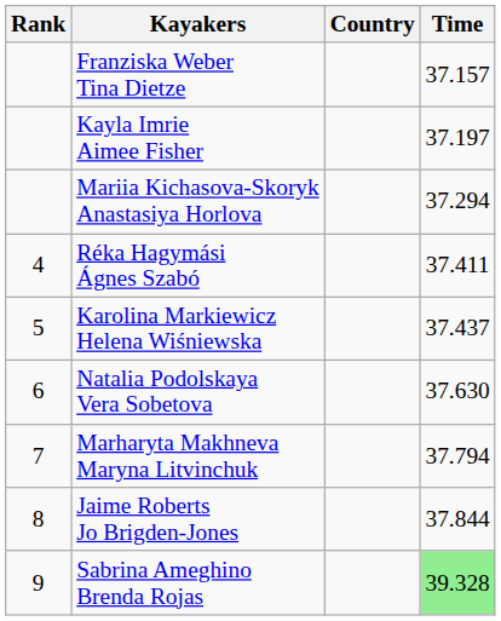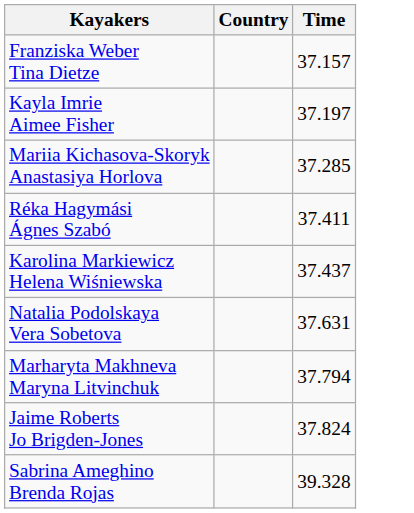- column: Rank | 4 | 5 | 6 | 7 | 8 | 9
Mariia Kichasova-Skoryk Anastasiya Horlova | Time: 37.294 -> 37.285
Natalia Podolskaya Vera Sobetova | Time: 37.630 -> 37.631
Jaime Roberts Jo Brigden-Jones | Time: 37.844 -> 37.824
Sabrina Ameghino Brenda Rojas | Time: lightgreen background -> no background
